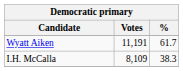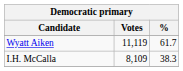Wyatt Aiken | Votes: 11,191 -> 11,119
